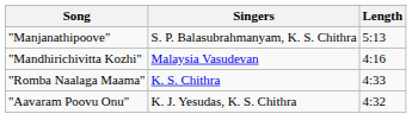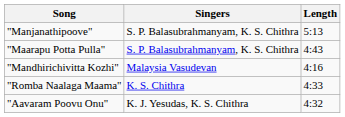+ row: "Maarapu Potta Pulla" | S. P. Balasubrahmanyam, K. S. Chithra | 4:43
